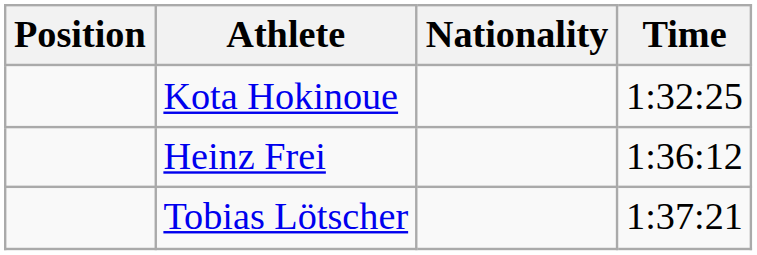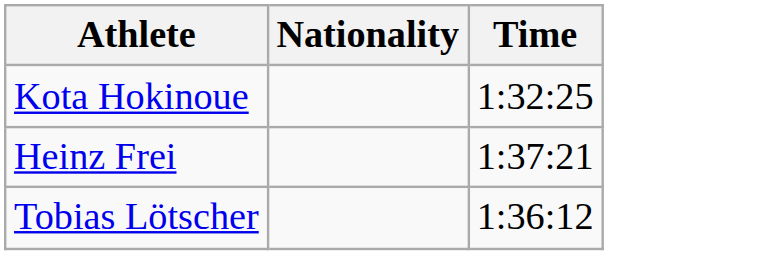- column: Position
Heinz Frei | Time: 1:36:12 -> 1:37:21
Tobias Lötscher | Time: 1:37:21 -> 1:36:12
